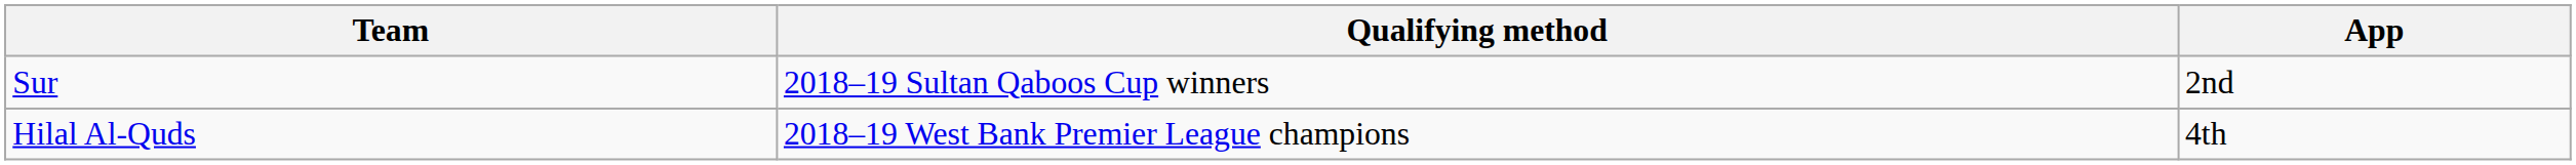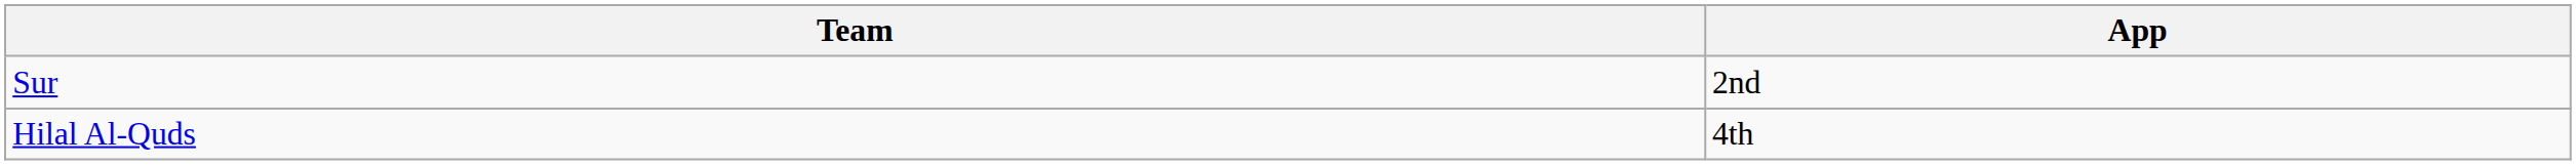- column: Qualifying method | 2018–19 Sultan Qaboos Cup winners | 2018–19 West Bank Premier League champions
